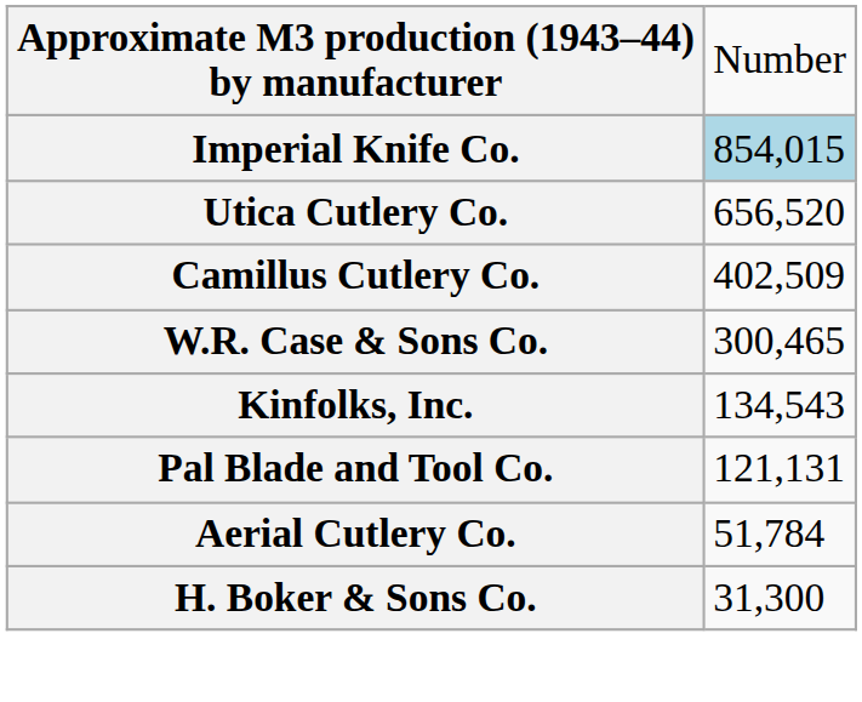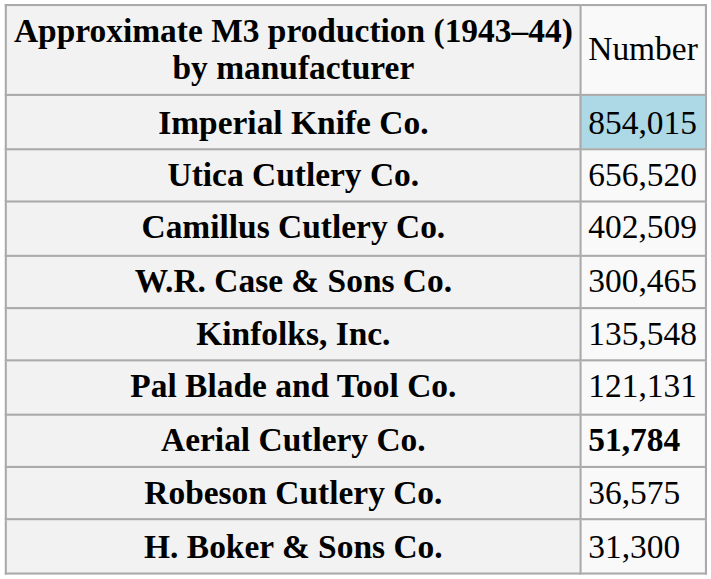Kinfolks, Inc. | column 2: 134,543 -> 135,548
Aerial Cutlery Co. | column 2: normal -> bold
+ row: Robeson Cutlery Co. | 36,575
